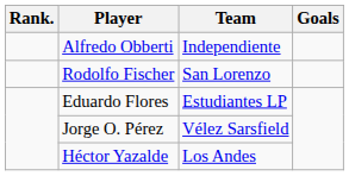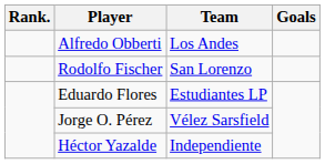Alfredo Obberti | Team: Independiente -> Los Andes
Héctor Yazalde | Team: Los Andes -> Independiente
